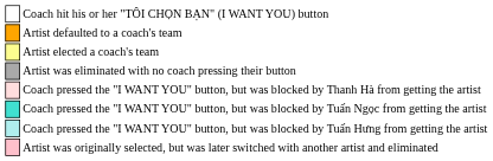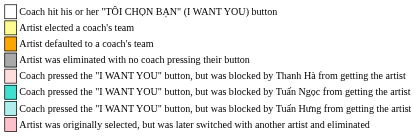rows swapped: Artist defaulted to a coach's team <-> Artist elected a coach's team
